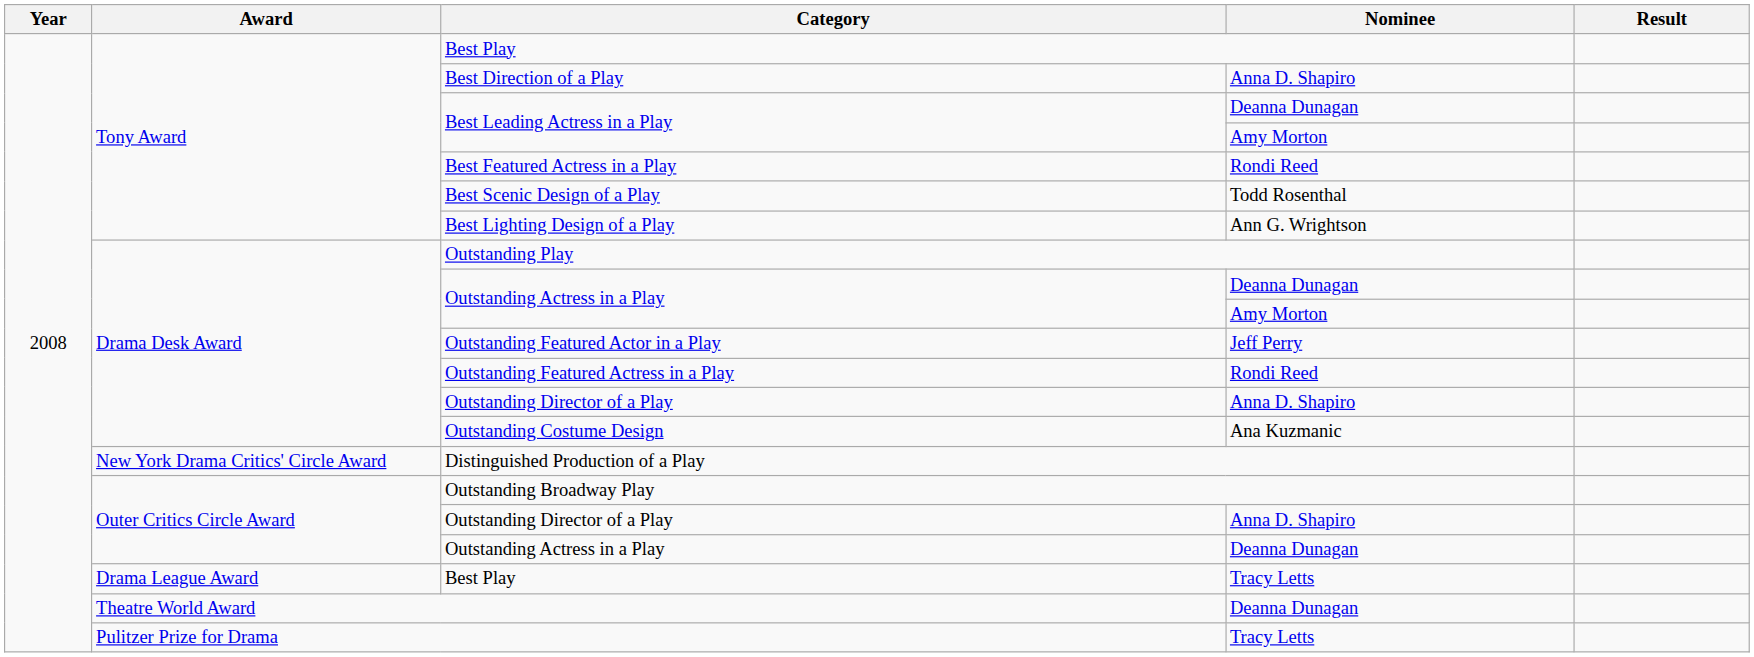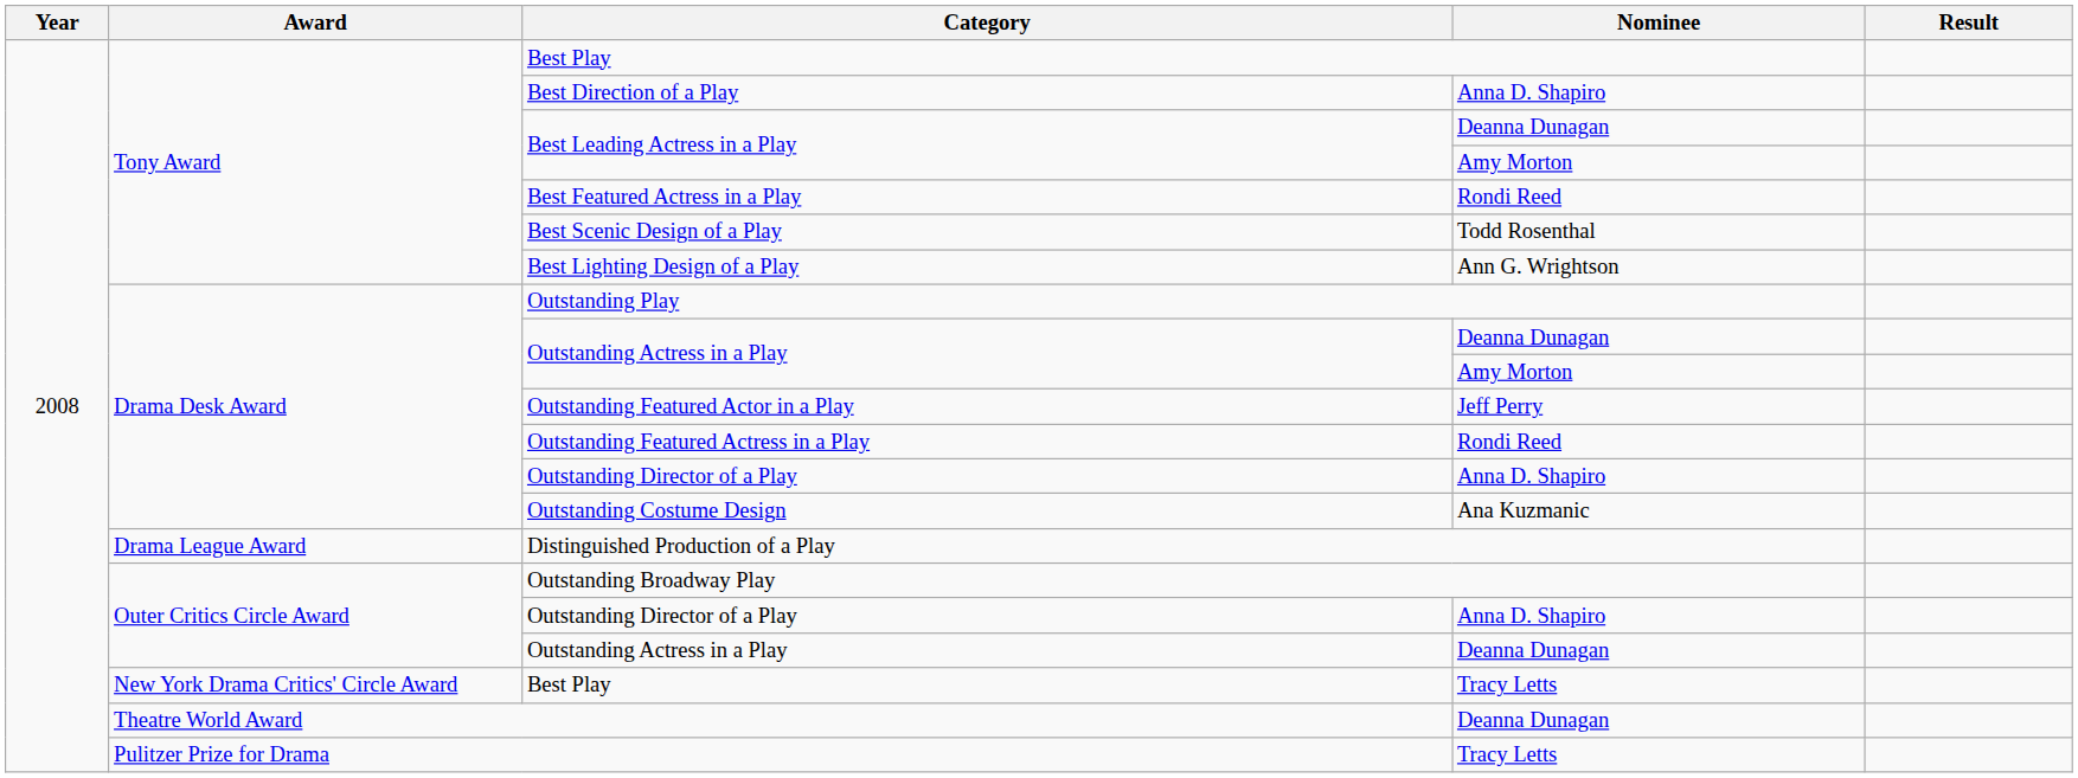Distinguished Production of a Play | Award: New York Drama Critics' Circle Award -> Drama League Award
Best Play / Tracy Letts | Award: Drama League Award -> New York Drama Critics' Circle Award
